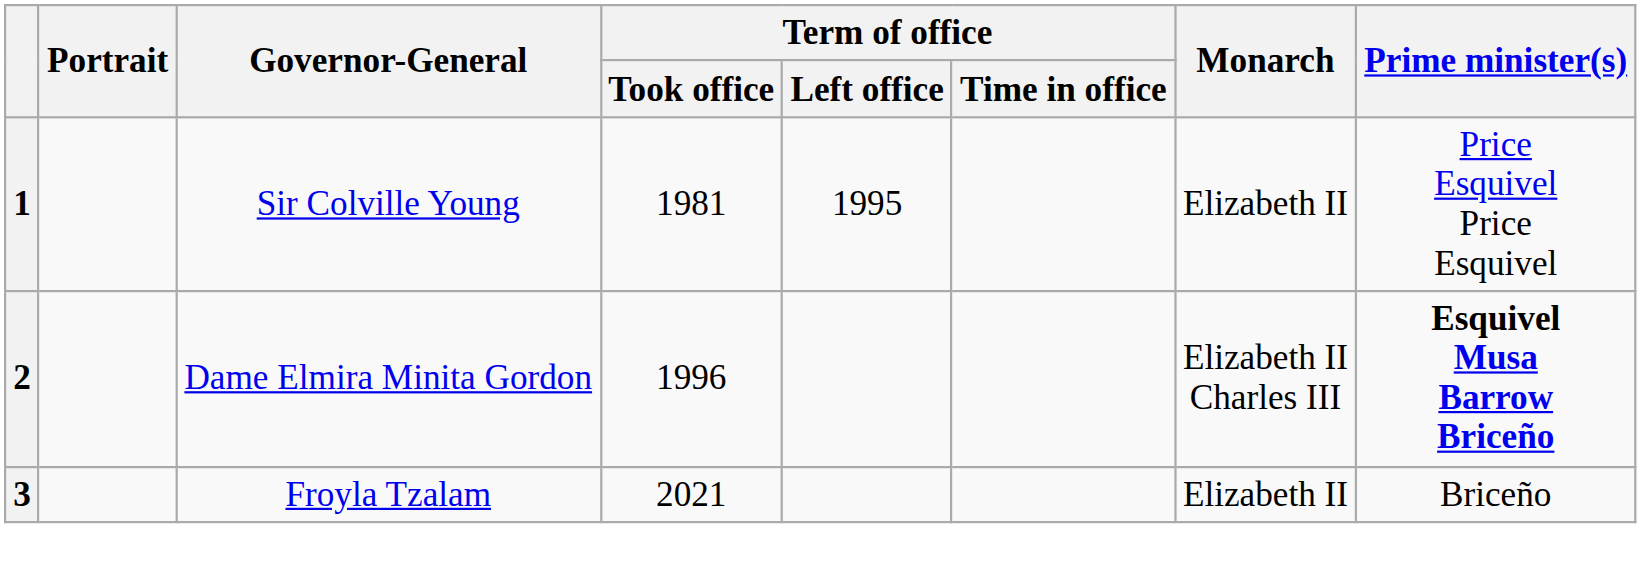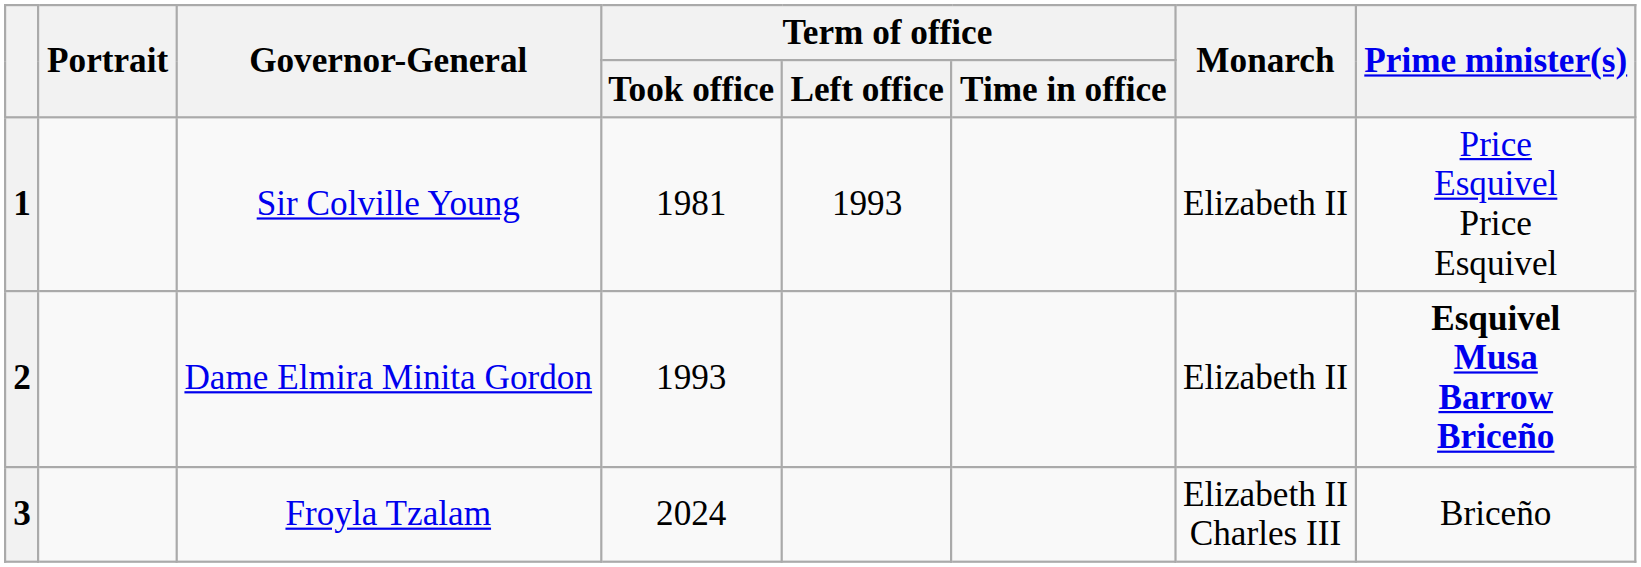1 | Term of office / Left office: 1995 -> 1993
2 | Term of office / Took office: 1996 -> 1993
2 | Monarch: Elizabeth II Charles III -> Elizabeth II
3 | Term of office / Took office: 2021 -> 2024
3 | Monarch: Elizabeth II -> Elizabeth II Charles III
